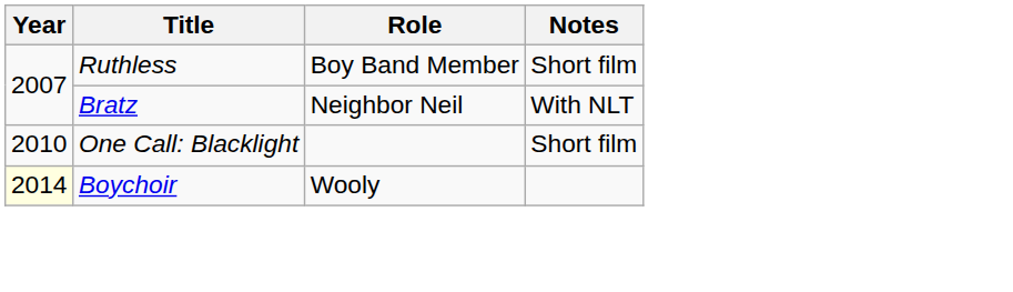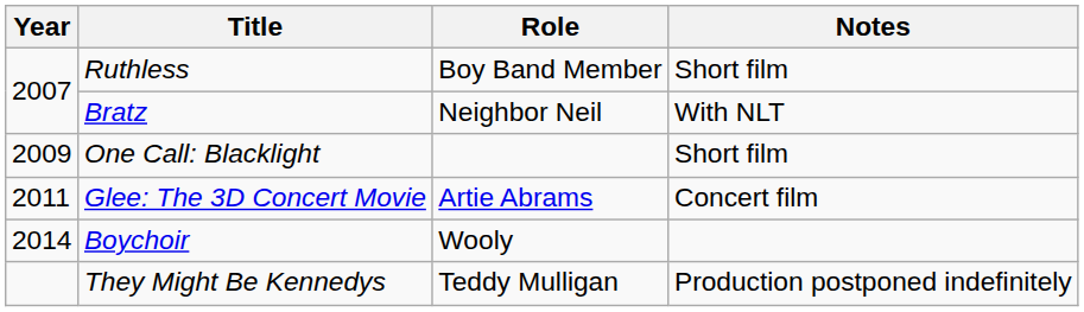One Call: Blacklight | Year: 2010 -> 2009
+ row: 2011 | Glee: The 3D Concert Movie | Artie Abrams | Concert film
Boychoir | Year: lightyellow background -> no background
+ row: They Might Be Kennedys | Teddy Mulligan | Production postponed indefinitely
